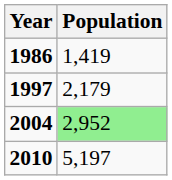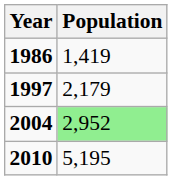2010 | Population: 5,197 -> 5,195
